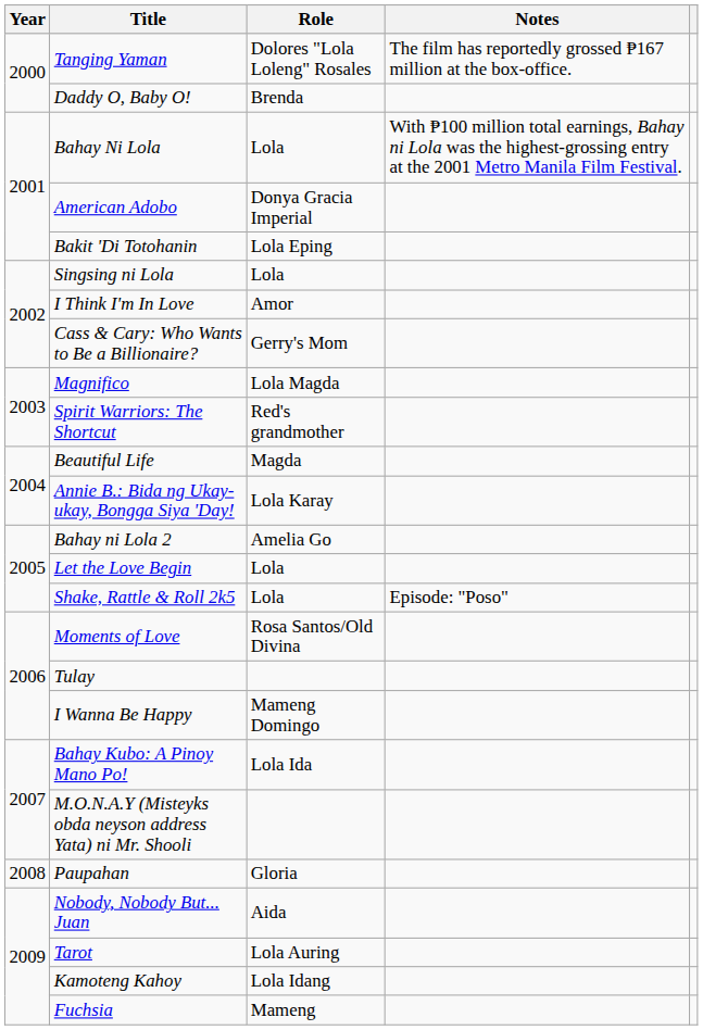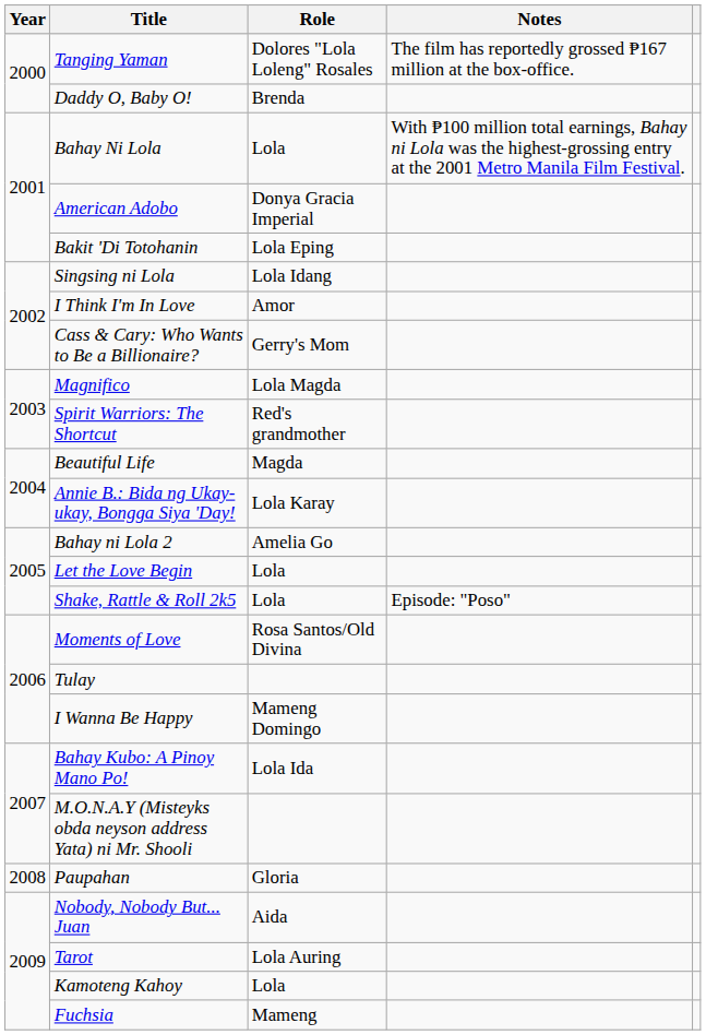Singsing ni Lola | Role: Lola -> Lola Idang
Kamoteng Kahoy | Role: Lola Idang -> Lola
